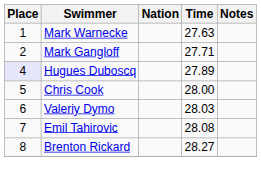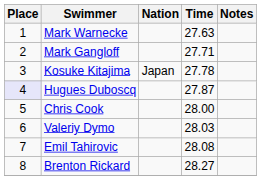+ row: 3 | Kosuke Kitajima | Japan | 27.78
Hugues Duboscq | Time: 27.89 -> 27.87
